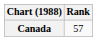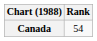Canada | Rank: 57 -> 54
